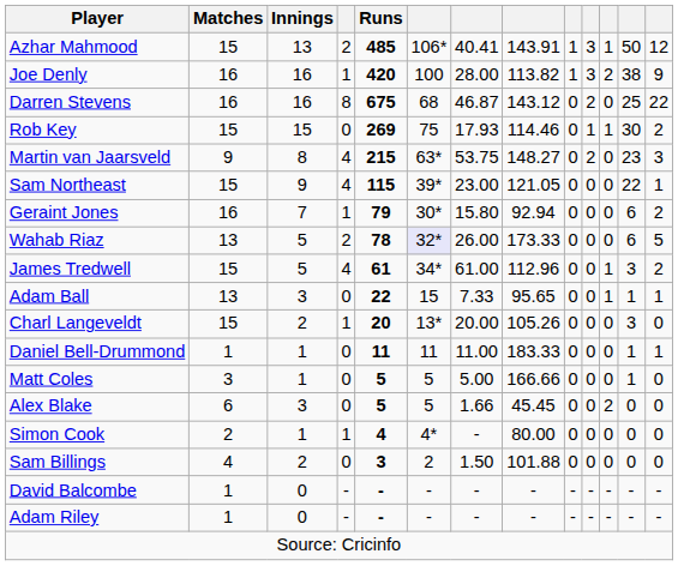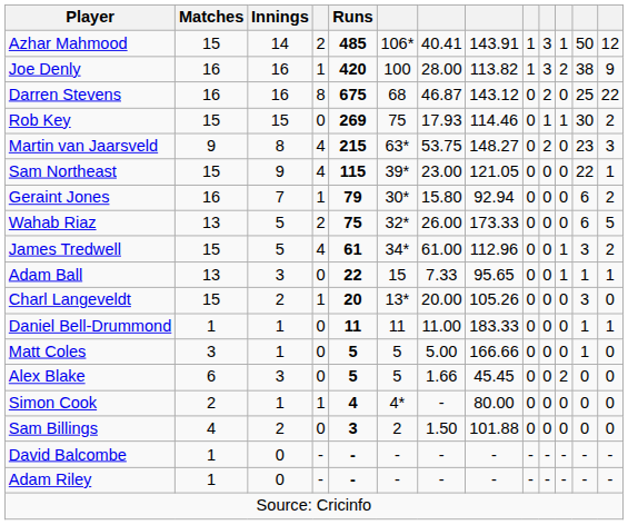Azhar Mahmood | Innings: 13 -> 14
Wahab Riaz | Runs: 78 -> 75
Wahab Riaz | column 6: lavender background -> no background
